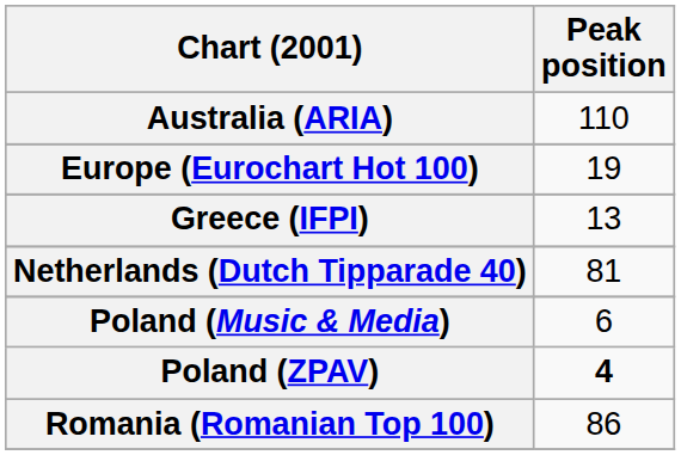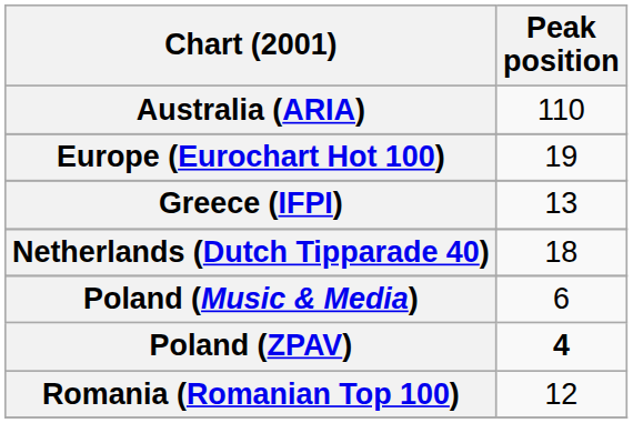Netherlands (Dutch Tipparade 40) | Peak position: 81 -> 18
Romania (Romanian Top 100) | Peak position: 86 -> 12
